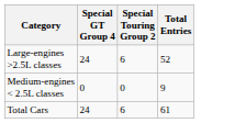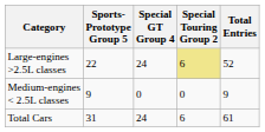+ column: Sports- Prototype Group 5 | 22 | 9 | 31
Large-engines >2.5L classes | Special Touring Group 2: no background -> khaki background
